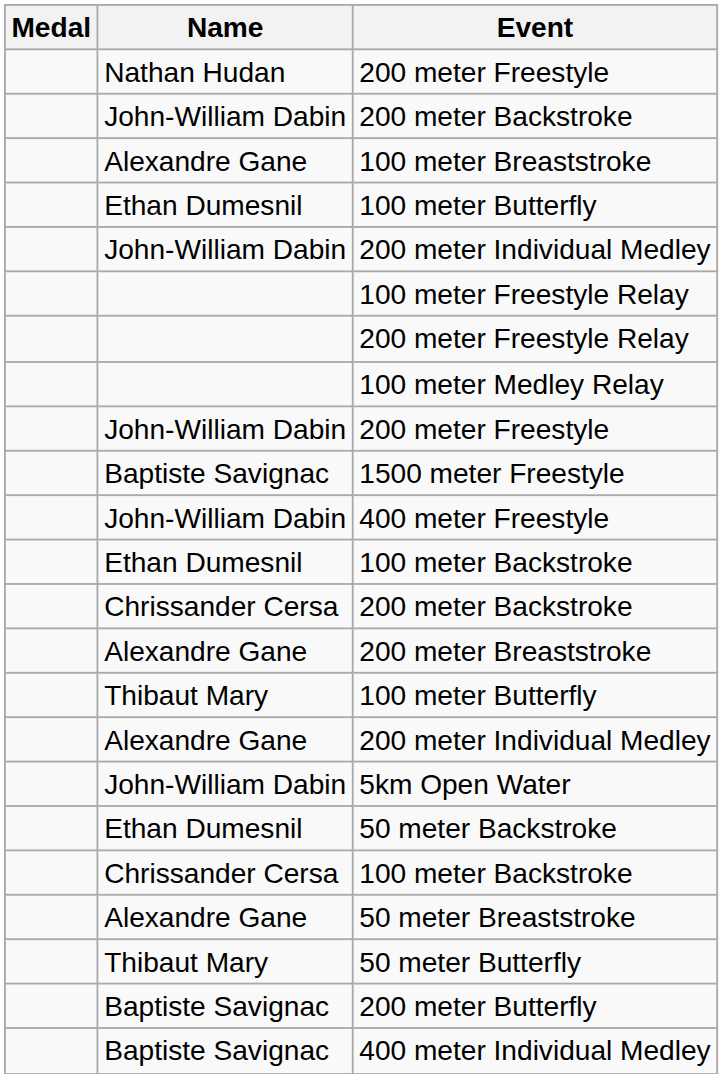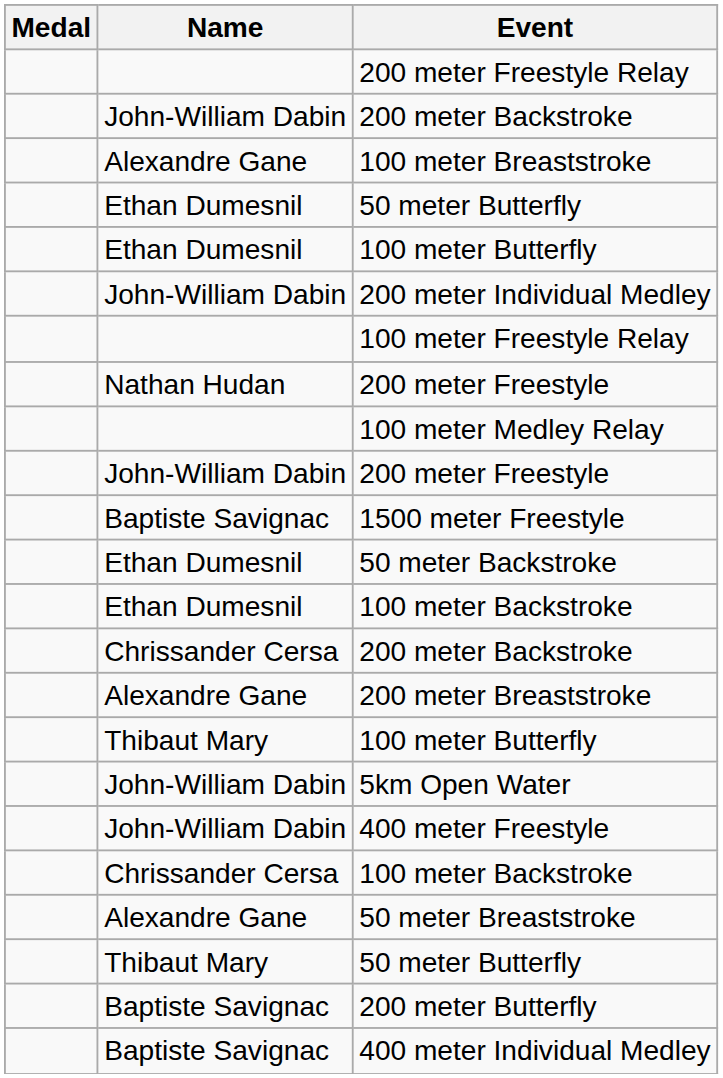rows swapped: Nathan Hudan / 200 meter Freestyle <-> 200 meter Freestyle Relay
+ row: Ethan Dumesnil | 50 meter Butterfly
rows swapped: 50 meter Backstroke <-> 400 meter Freestyle
- row: Alexandre Gane | 200 meter Individual Medley
